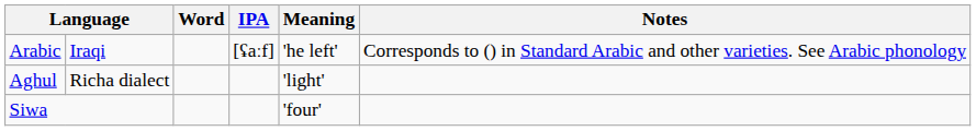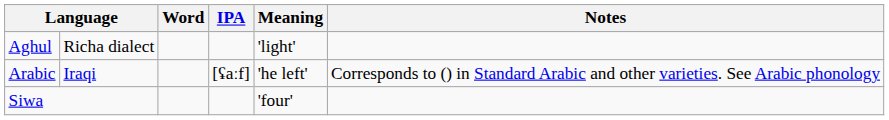rows swapped: Aghul <-> Arabic
